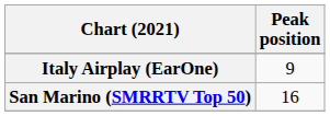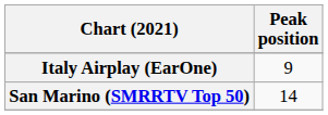San Marino (SMRRTV Top 50) | Peak position: 16 -> 14
